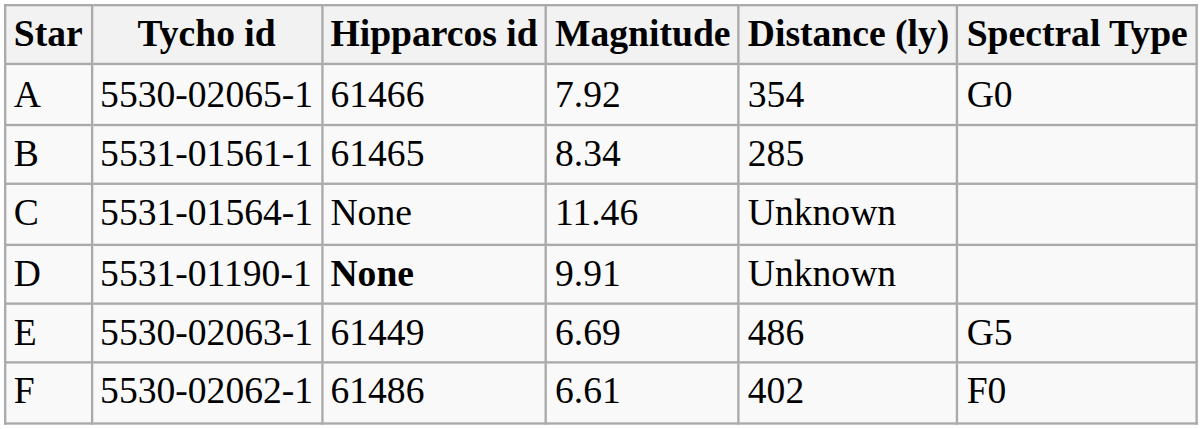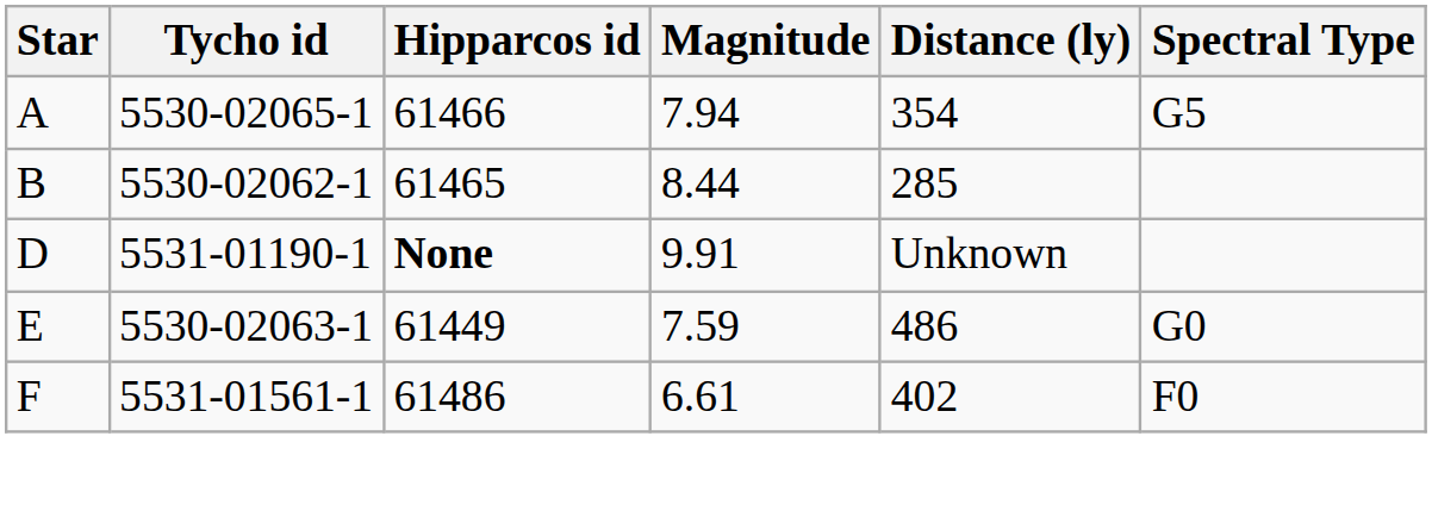A | Magnitude: 7.92 -> 7.94
A | Spectral Type: G0 -> G5
B | Tycho id: 5531-01561-1 -> 5530-02062-1
B | Magnitude: 8.34 -> 8.44
- row: C | 5531-01564-1 | None | 11.46 | Unknown
E | Magnitude: 6.69 -> 7.59
E | Spectral Type: G5 -> G0
F | Tycho id: 5530-02062-1 -> 5531-01561-1
